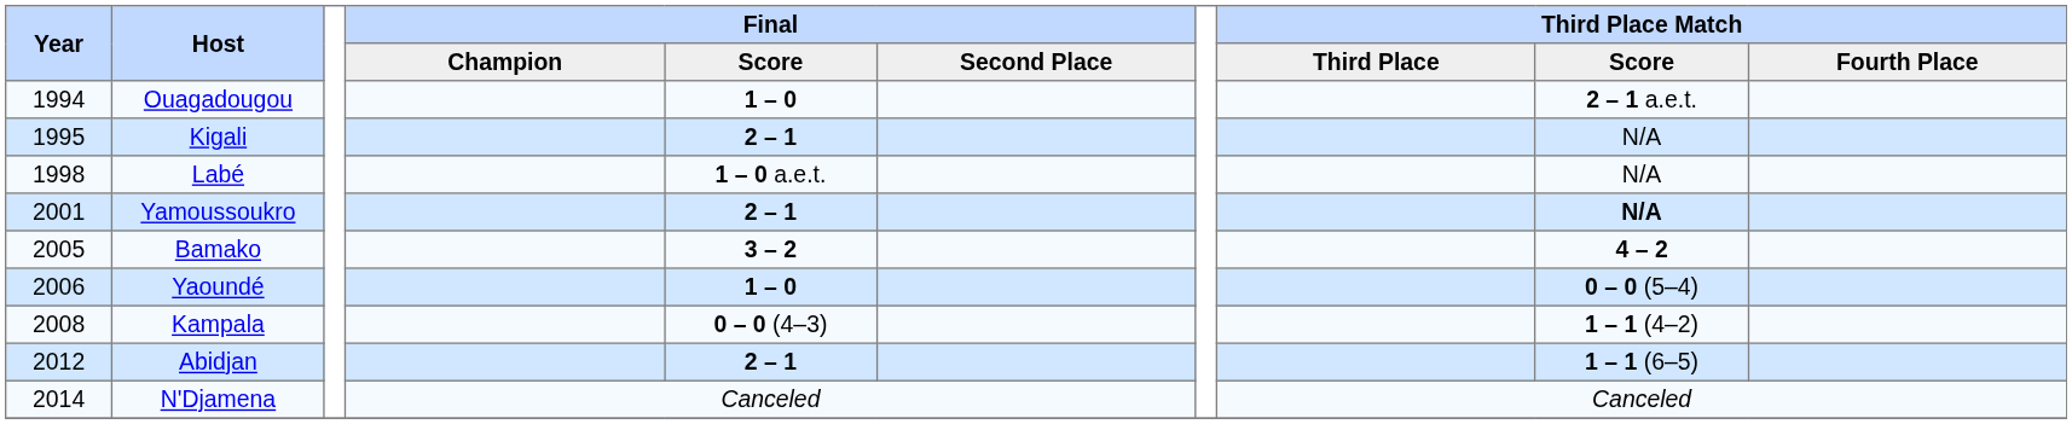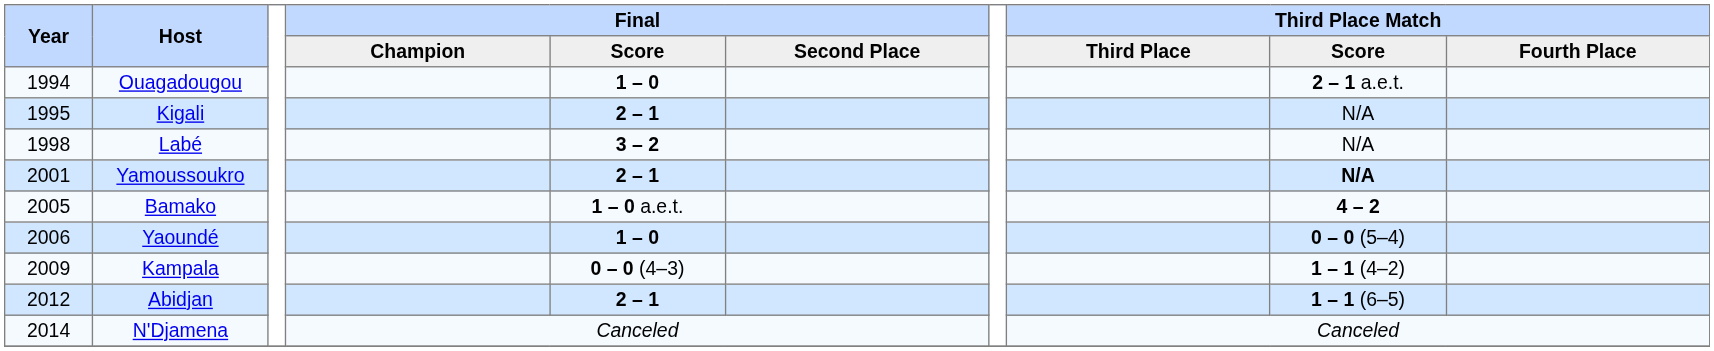Labé | Final / Score: 1 – 0 a.e.t. -> 3 – 2
Bamako | Final / Score: 3 – 2 -> 1 – 0 a.e.t.
Kampala | Year: 2008 -> 2009
